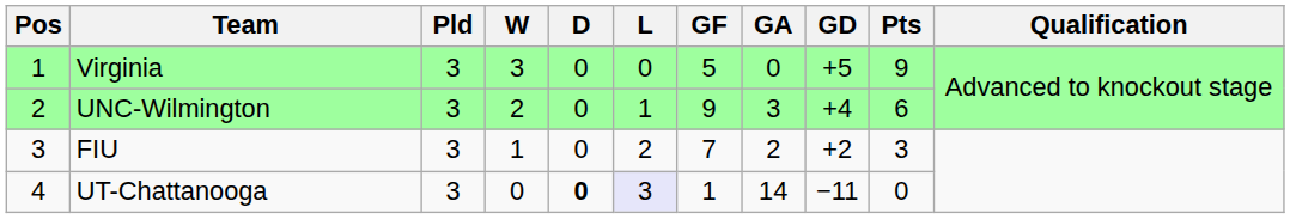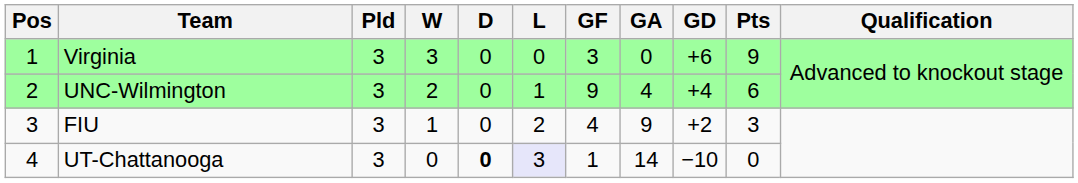Virginia | GF: 5 -> 3
Virginia | GD: +5 -> +6
UNC-Wilmington | GA: 3 -> 4
FIU | GF: 7 -> 4
FIU | GA: 2 -> 9
UT-Chattanooga | GD: −11 -> −10
